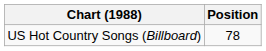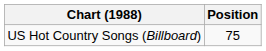US Hot Country Songs (Billboard) | Position: 78 -> 75
